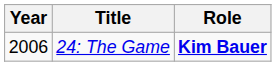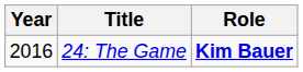24: The Game | Year: 2006 -> 2016
